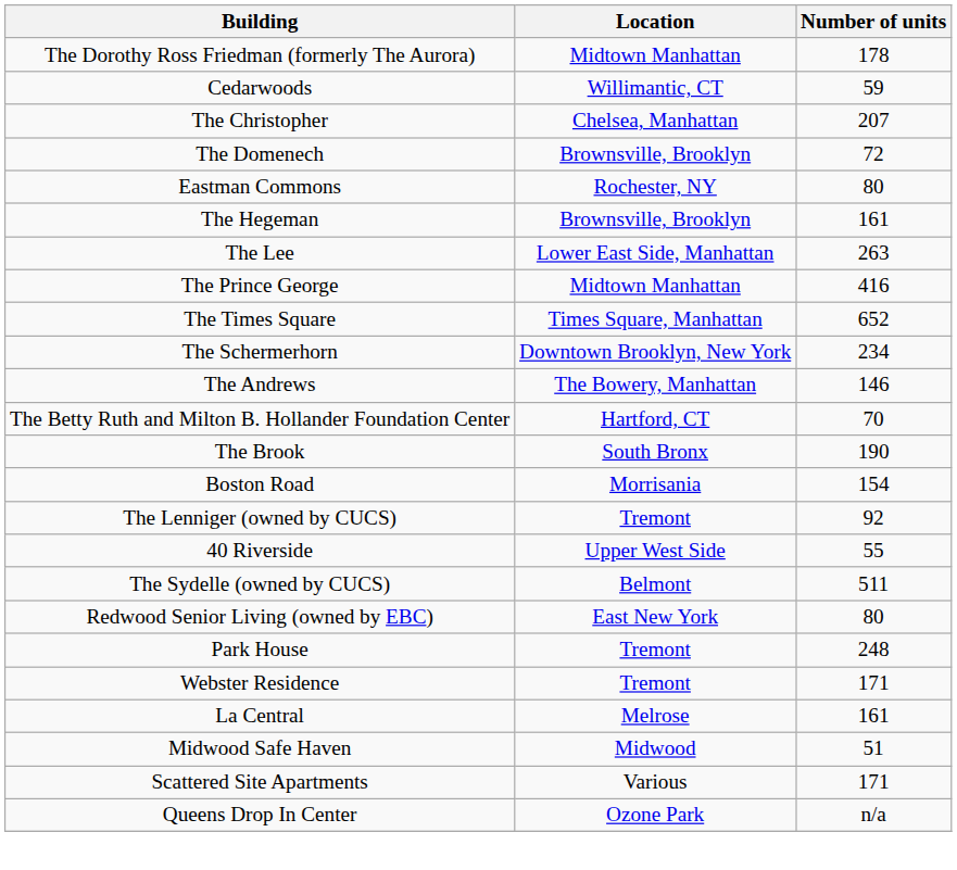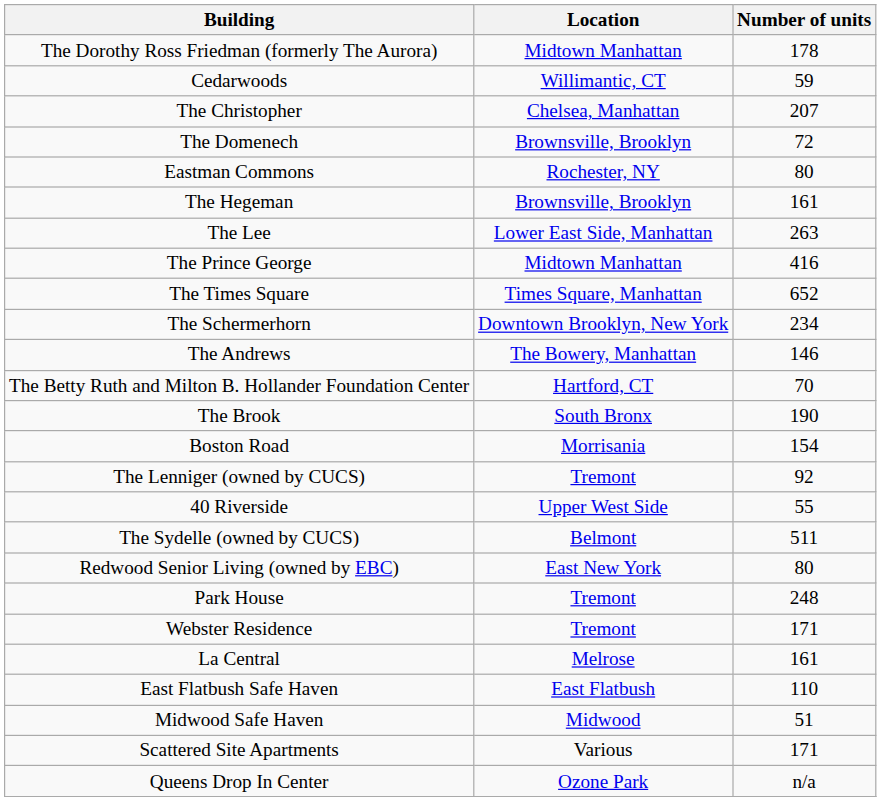+ row: East Flatbush Safe Haven | East Flatbush | 110
